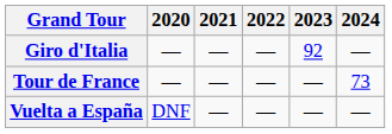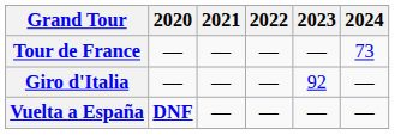rows swapped: Giro d'Italia <-> Tour de France
Vuelta a España | 2020: normal -> bold
